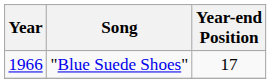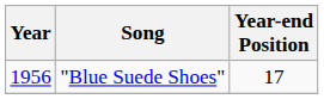"Blue Suede Shoes" | Year: 1966 -> 1956
